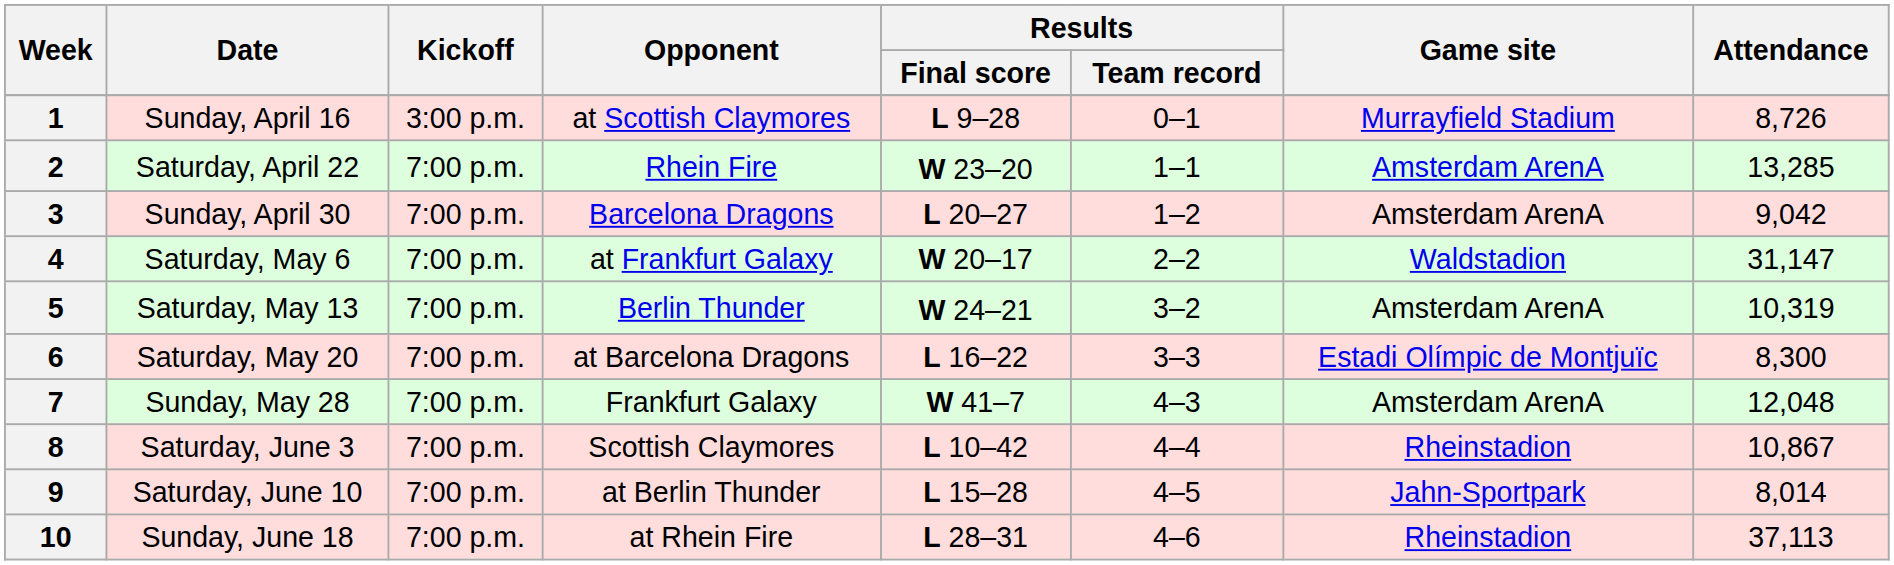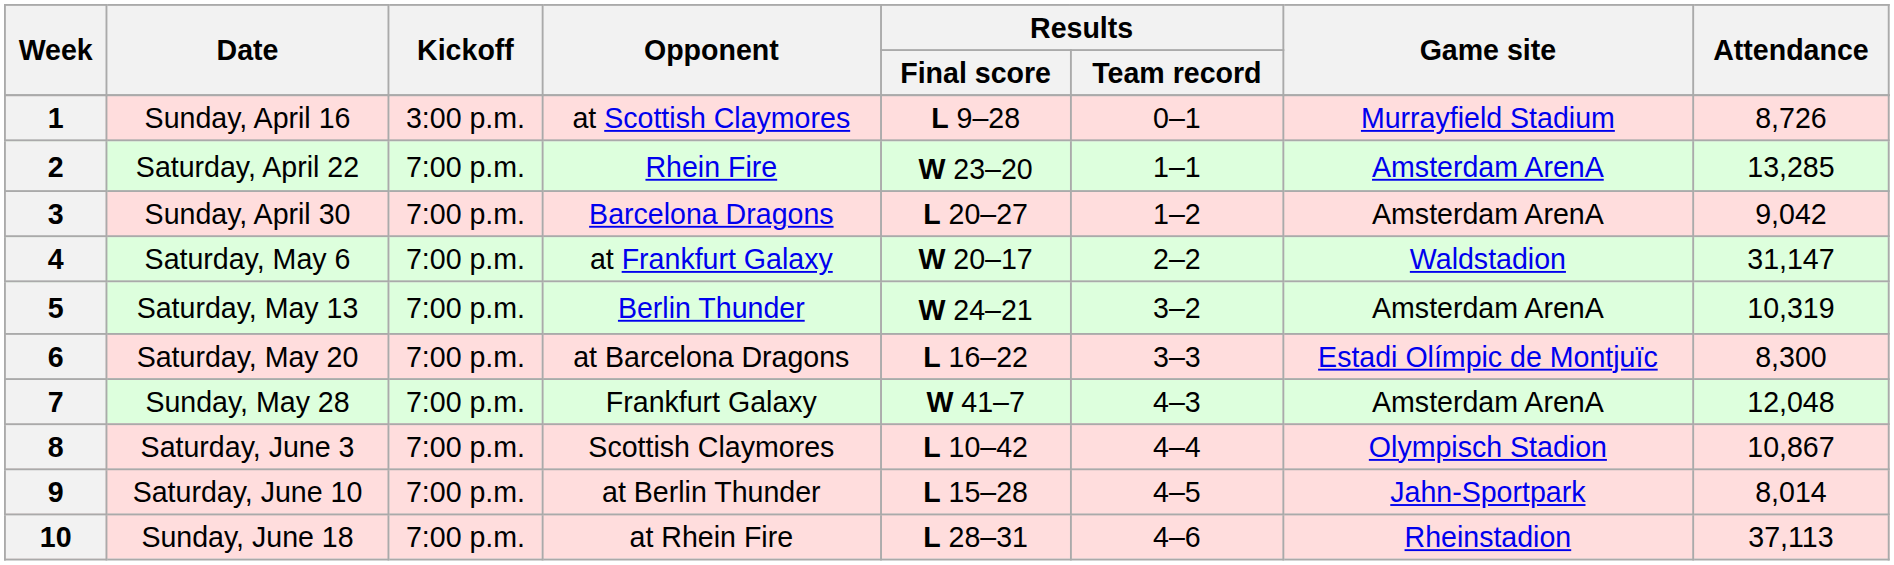8 | Game site: Rheinstadion -> Olympisch Stadion
